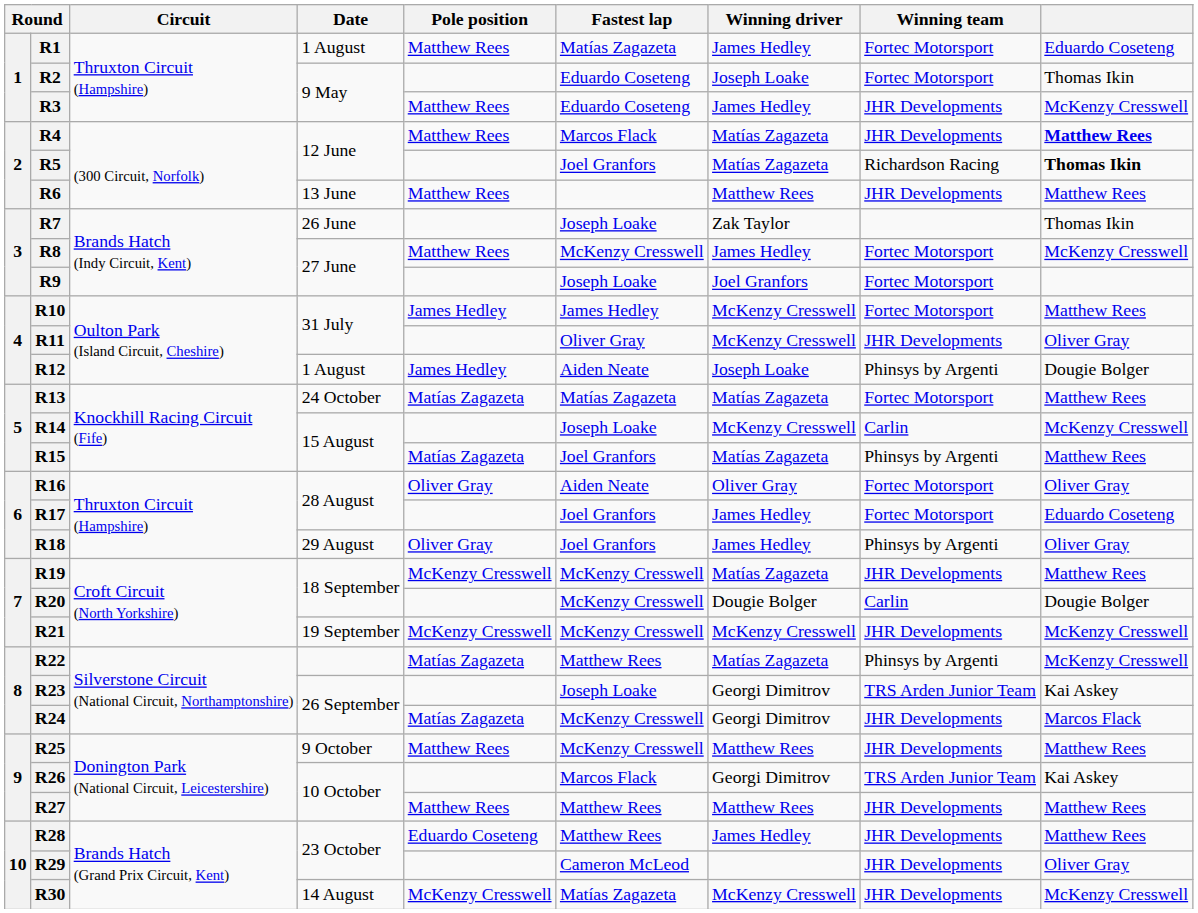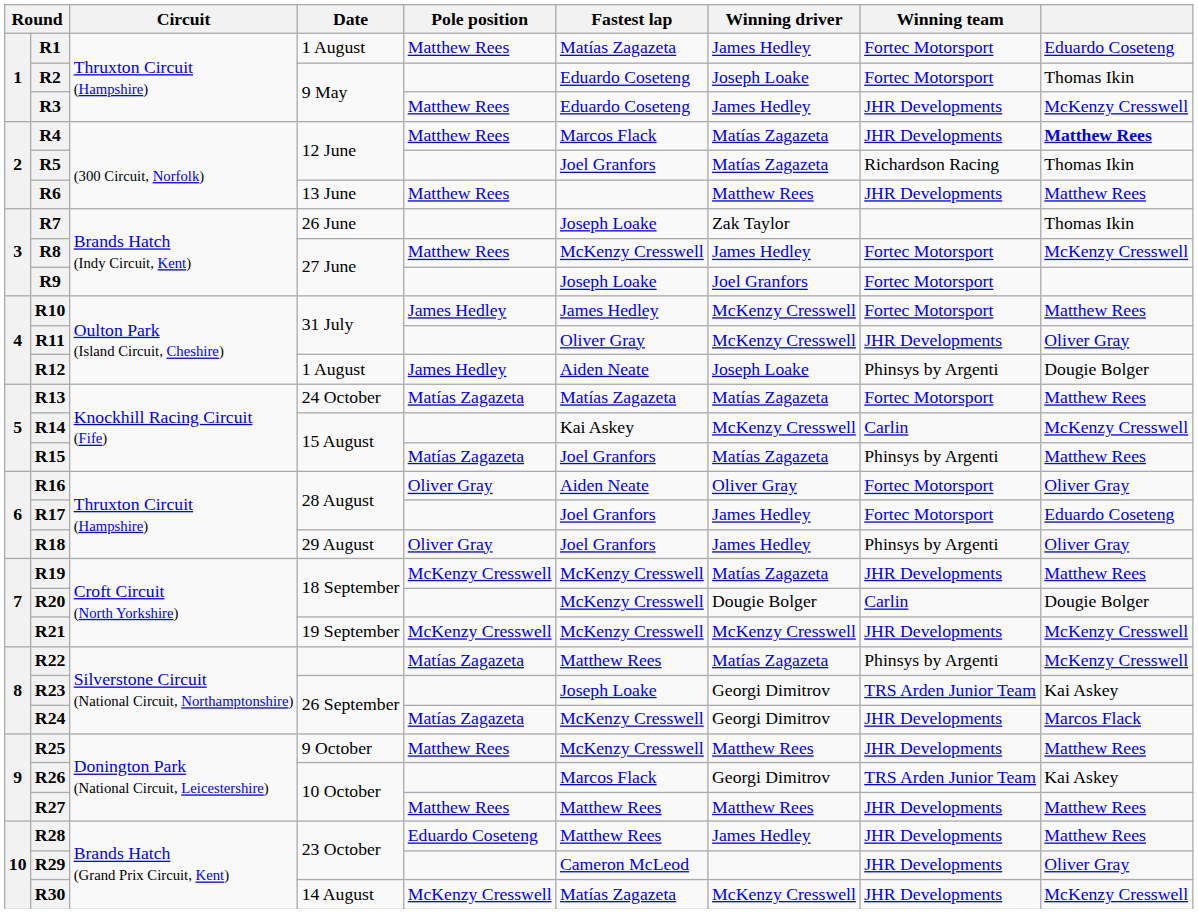R5 | column 9: bold -> normal
R14 | Fastest lap: Joseph Loake -> Kai Askey
